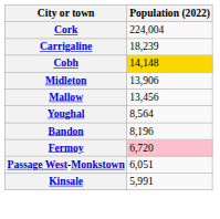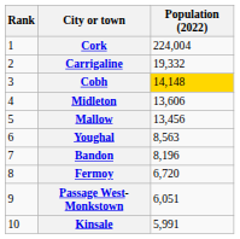+ column: Rank | 1 | 2 | 3 | 4 | 5 | 6 | 7 | 8 | 9 | 10
Carrigaline | Population (2022): 18,239 -> 19,332
Midleton | Population (2022): 13,906 -> 13,606
Youghal | Population (2022): 8,564 -> 8,563
Fermoy | Population (2022): pink background -> no background
